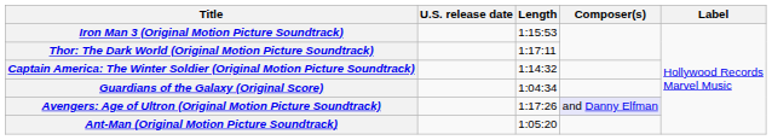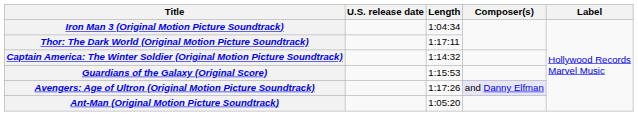Iron Man 3 (Original Motion Picture Soundtrack) | Length: 1:15:53 -> 1:04:34
Guardians of the Galaxy (Original Score) | Length: 1:04:34 -> 1:15:53
